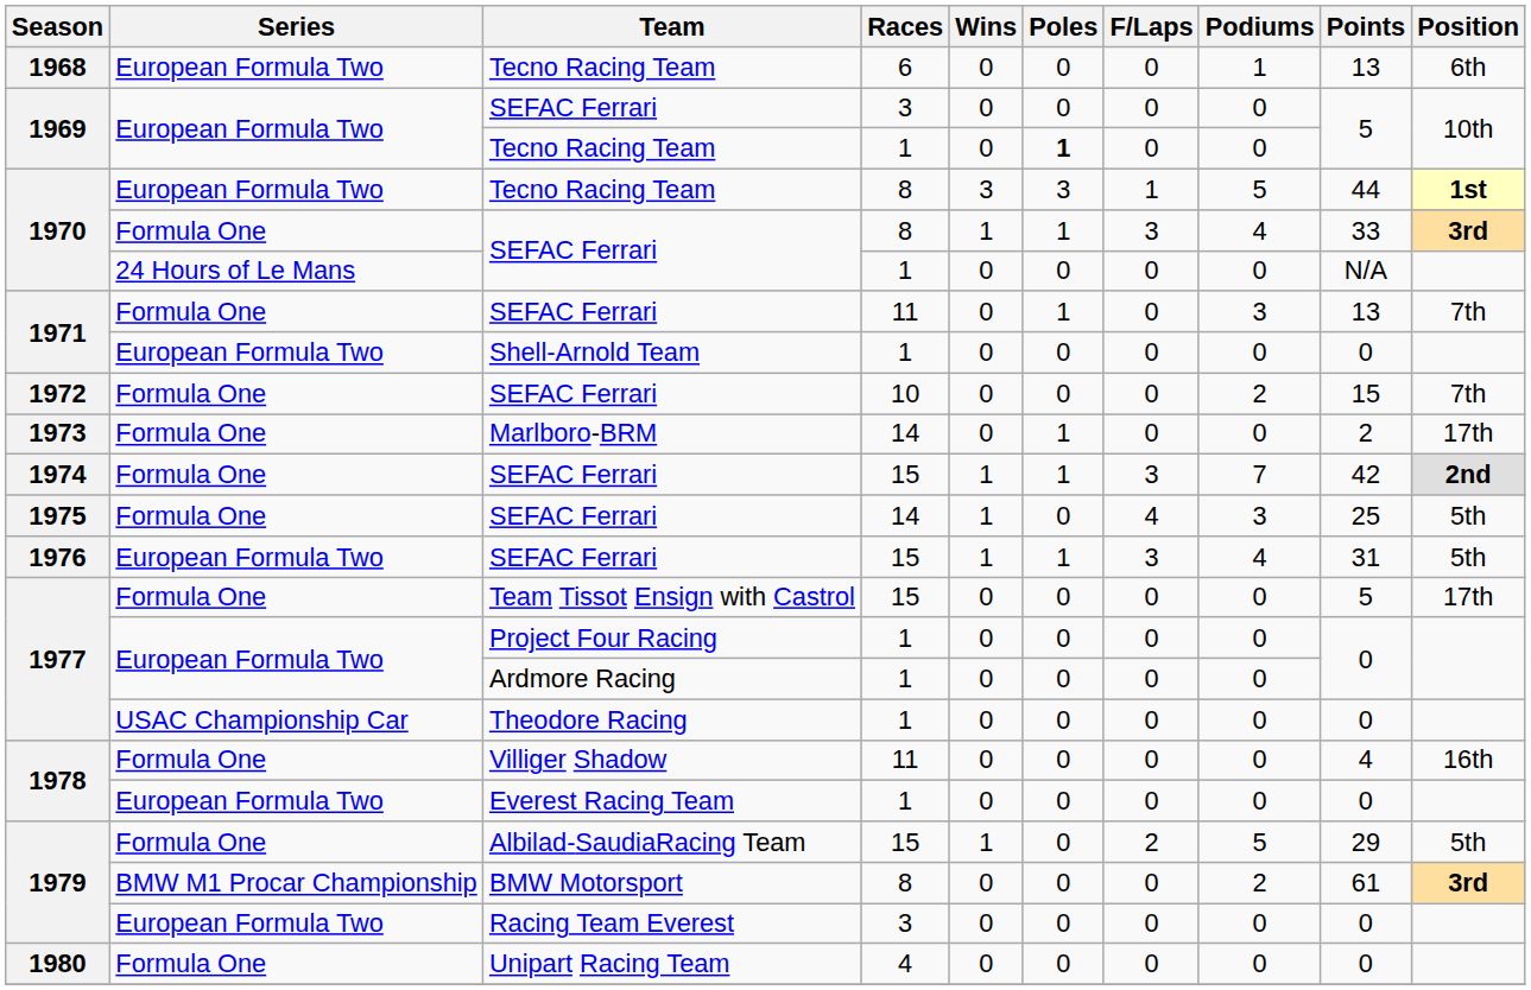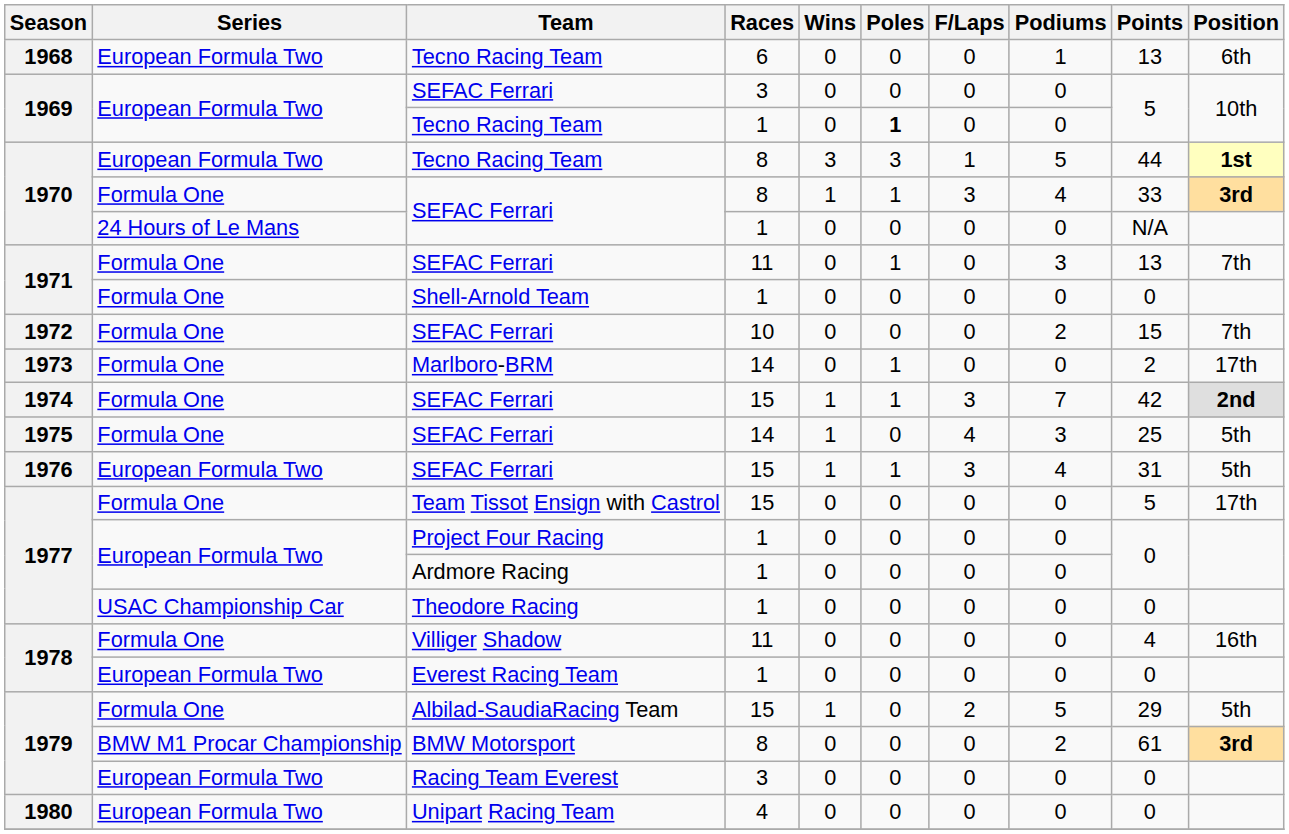Shell-Arnold Team | Series: European Formula Two -> Formula One
Unipart Racing Team | Series: Formula One -> European Formula Two
